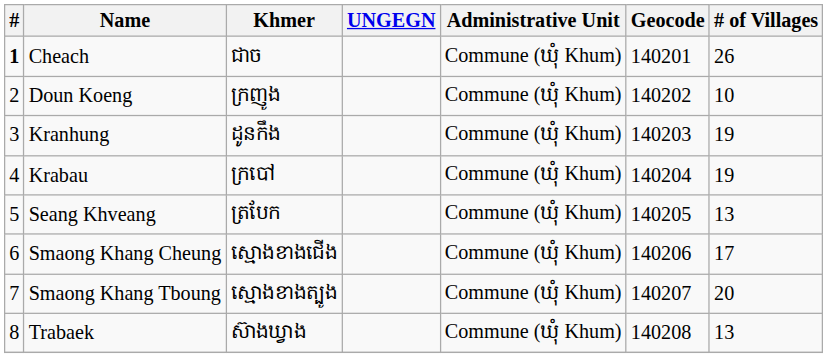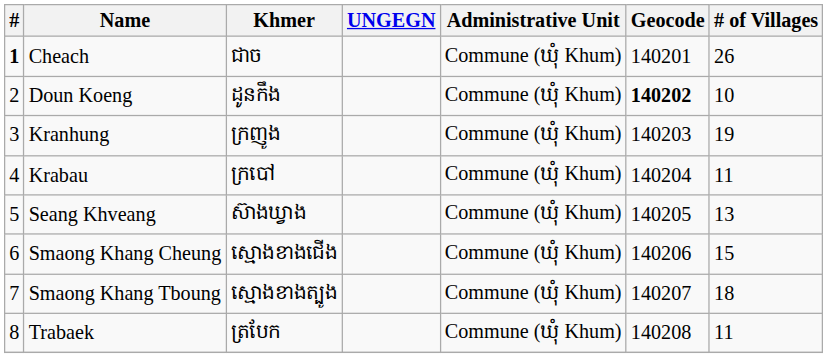Doun Koeng | Khmer: ក្រញូង -> ដូនកឹង
Doun Koeng | Geocode: normal -> bold
Kranhung | Khmer: ដូនកឹង -> ក្រញូង
Krabau | # of Villages: 19 -> 11
Seang Khveang | Khmer: ត្របែក -> ស៊ាងឃ្វាង
Smaong Khang Cheung | # of Villages: 17 -> 15
Smaong Khang Tboung | # of Villages: 20 -> 18
Trabaek | Khmer: ស៊ាងឃ្វាង -> ត្របែក
Trabaek | # of Villages: 13 -> 11
